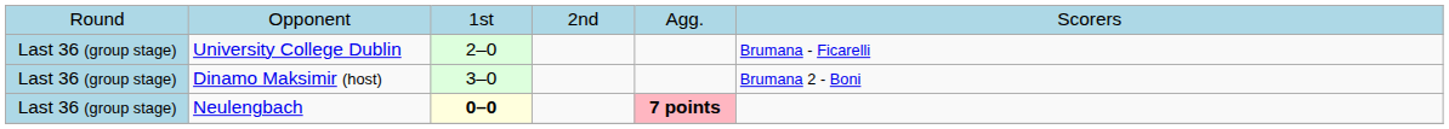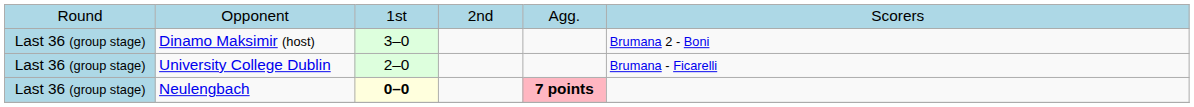rows swapped: Dinamo Maksimir (host) <-> University College Dublin
